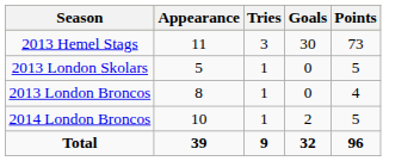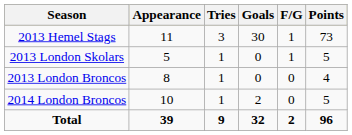+ column: F/G | 1 | 1 | 0 | 0 | 2
